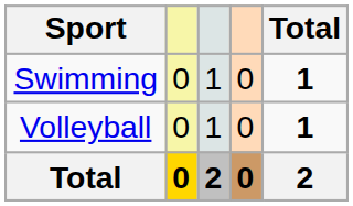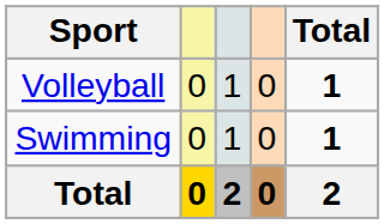rows swapped: Volleyball <-> Swimming
